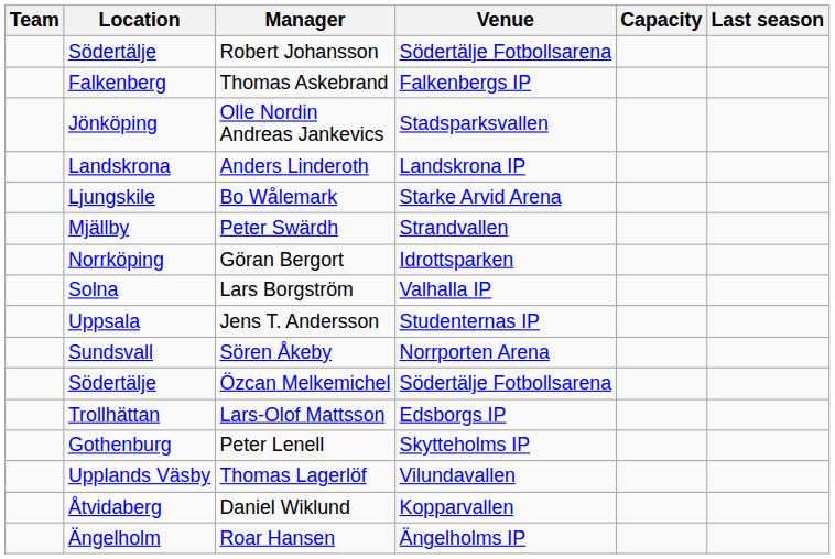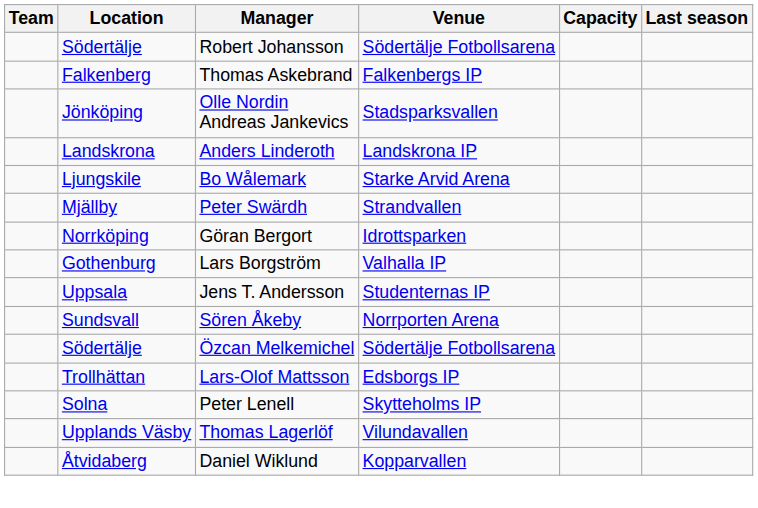Lars Borgström | Location: Solna -> Gothenburg
Peter Lenell | Location: Gothenburg -> Solna
- row: Ängelholm | Roar Hansen | Ängelholms IP
